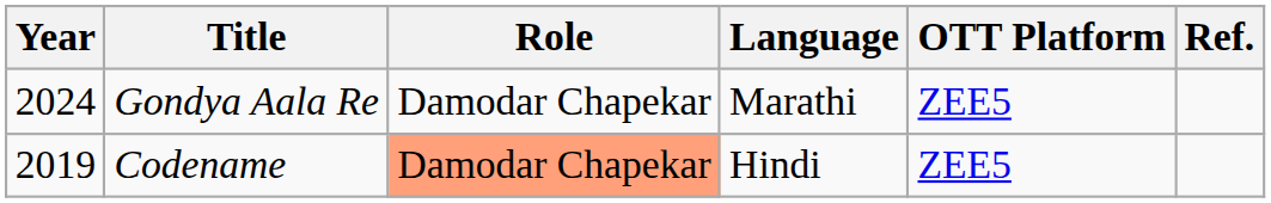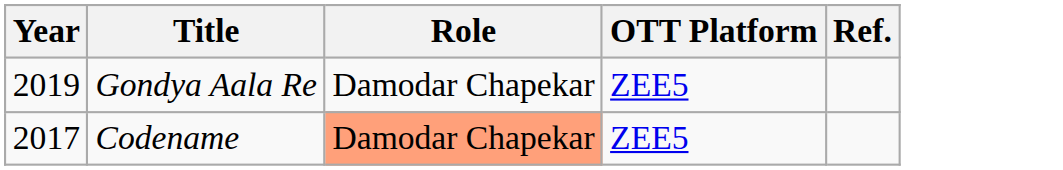- column: Language | Marathi | Hindi
Gondya Aala Re | Year: 2024 -> 2019
Codename | Year: 2019 -> 2017
